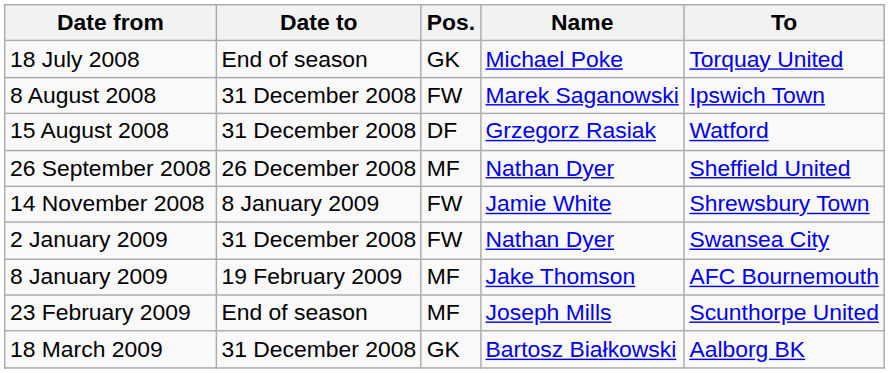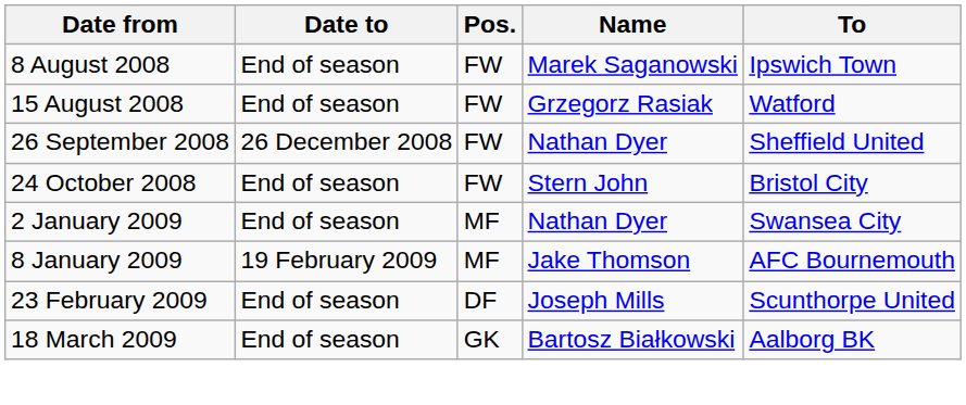- row: 18 July 2008 | End of season | GK | Michael Poke | Torquay United
8 August 2008 | Date to: 31 December 2008 -> End of season
15 August 2008 | Date to: 31 December 2008 -> End of season
15 August 2008 | Pos.: DF -> FW
26 September 2008 | Pos.: MF -> FW
+ row: 24 October 2008 | End of season | FW | Stern John | Bristol City
- row: 14 November 2008 | 8 January 2009 | FW | Jamie White | Shrewsbury Town
2 January 2009 | Date to: 31 December 2008 -> End of season
2 January 2009 | Pos.: FW -> MF
23 February 2009 | Pos.: MF -> DF
18 March 2009 | Date to: 31 December 2008 -> End of season
